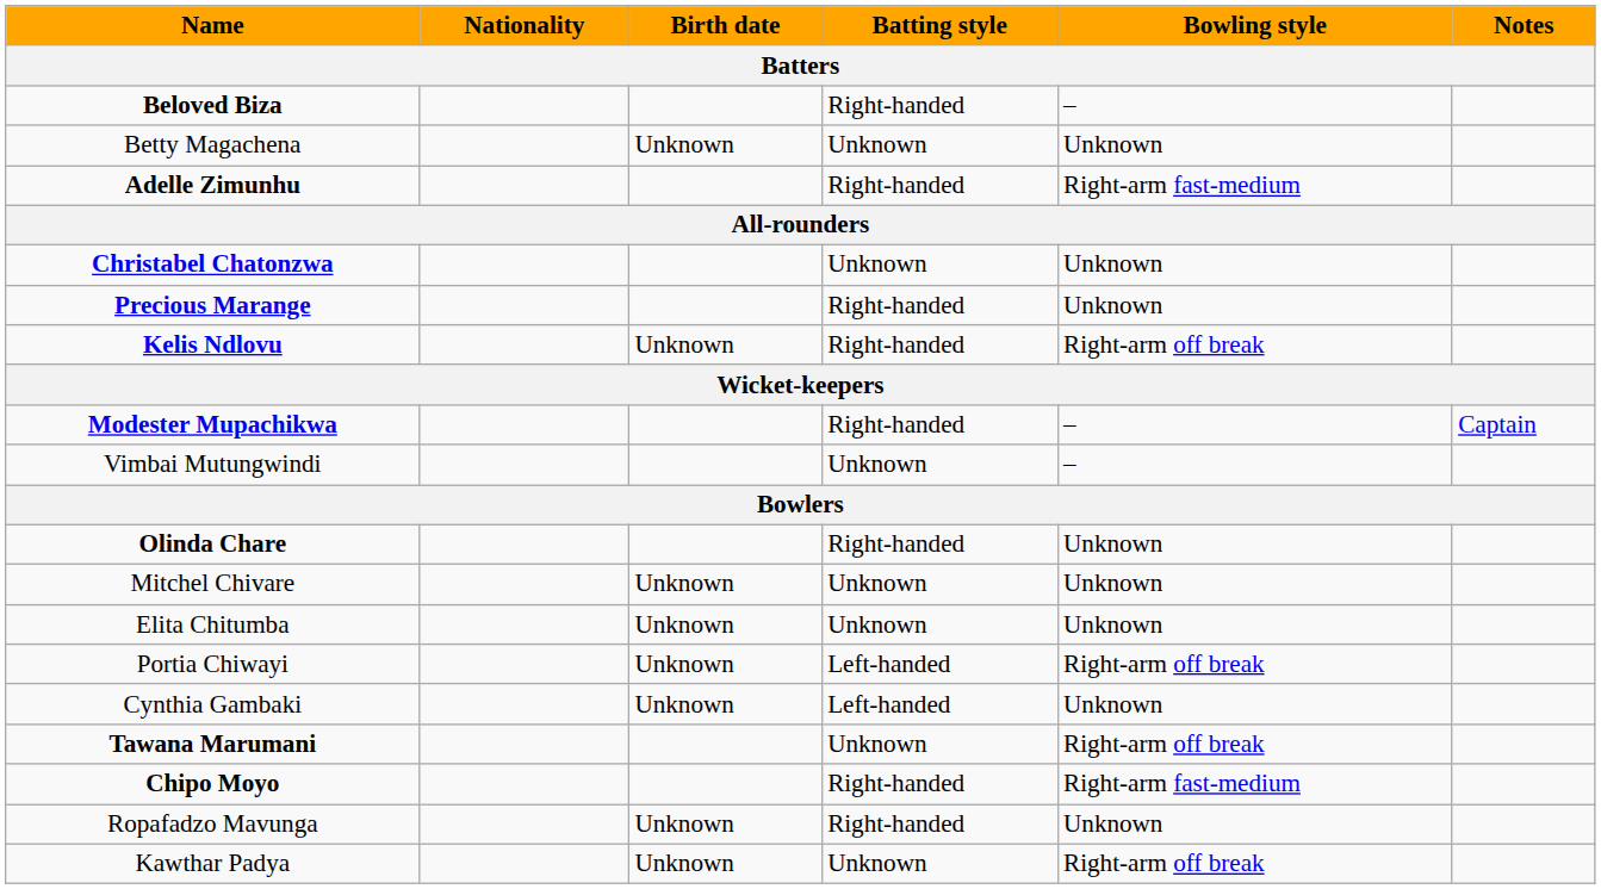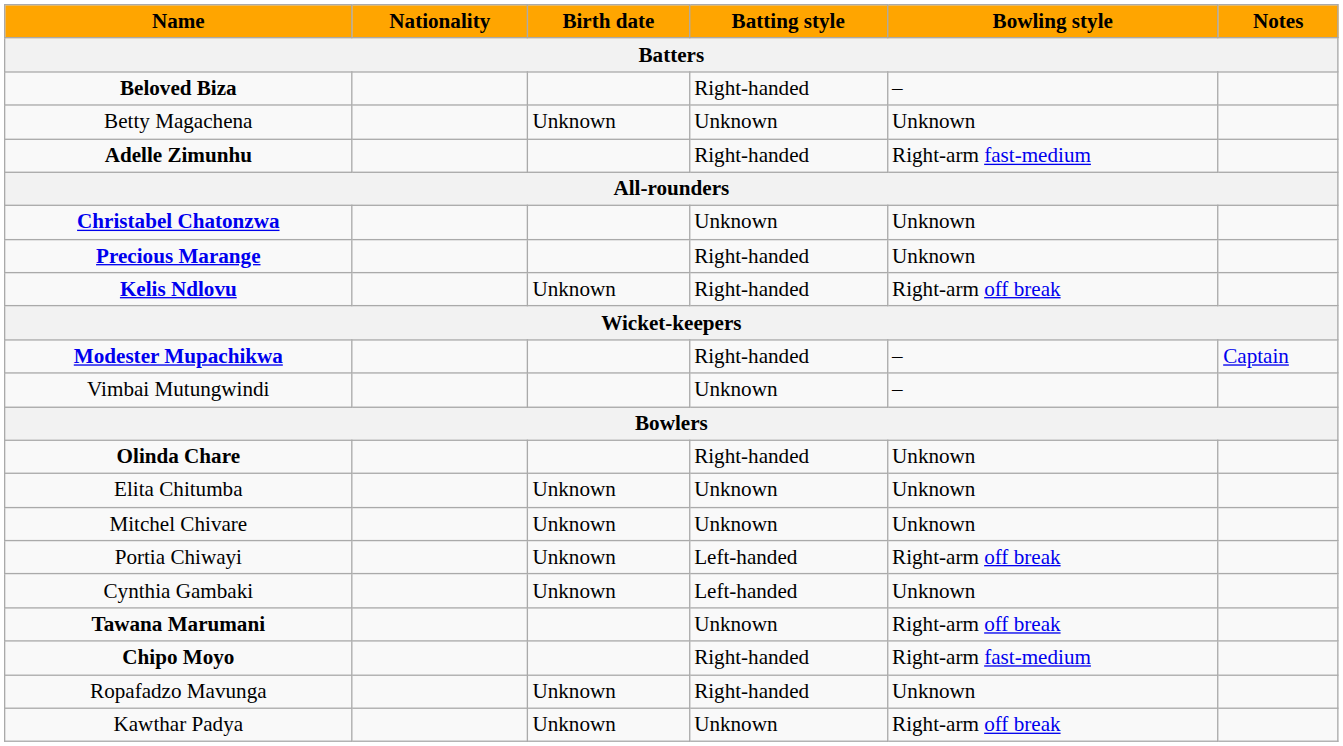rows swapped: Elita Chitumba <-> Mitchel Chivare
